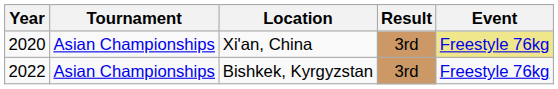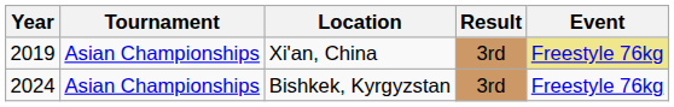Xi'an, China | Year: 2020 -> 2019
Bishkek, Kyrgyzstan | Year: 2022 -> 2024
